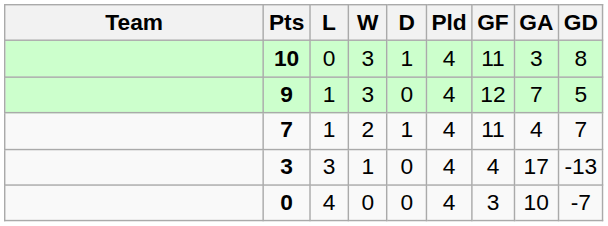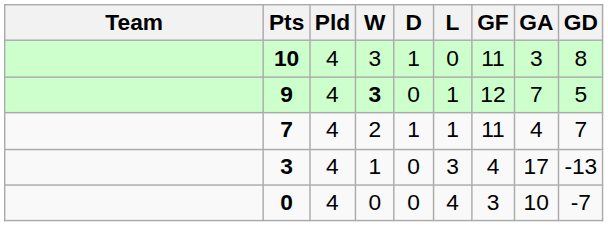columns swapped: Pld <-> L
9 | W: normal -> bold
